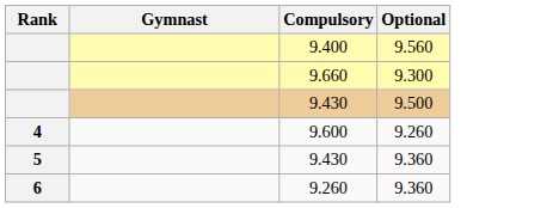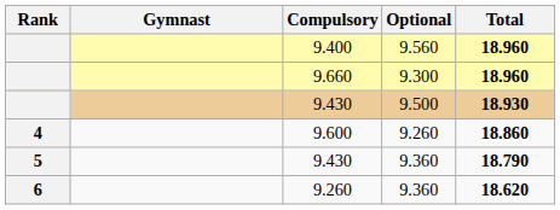+ column: Total | 18.960 | 18.960 | 18.930 | 18.860 | 18.790 | 18.620
